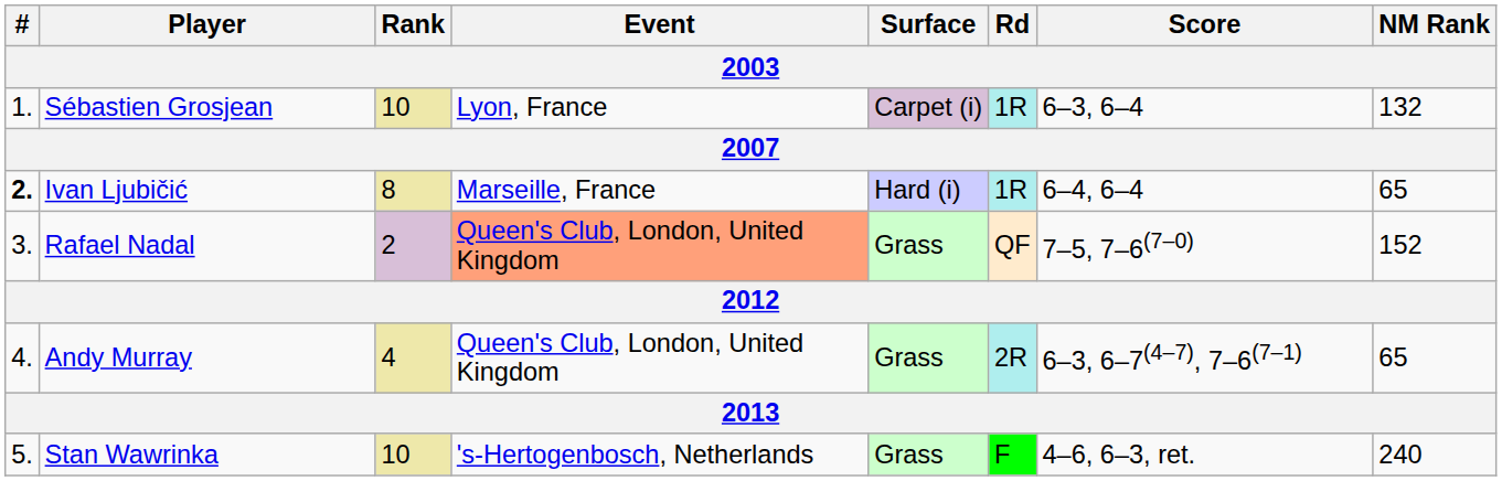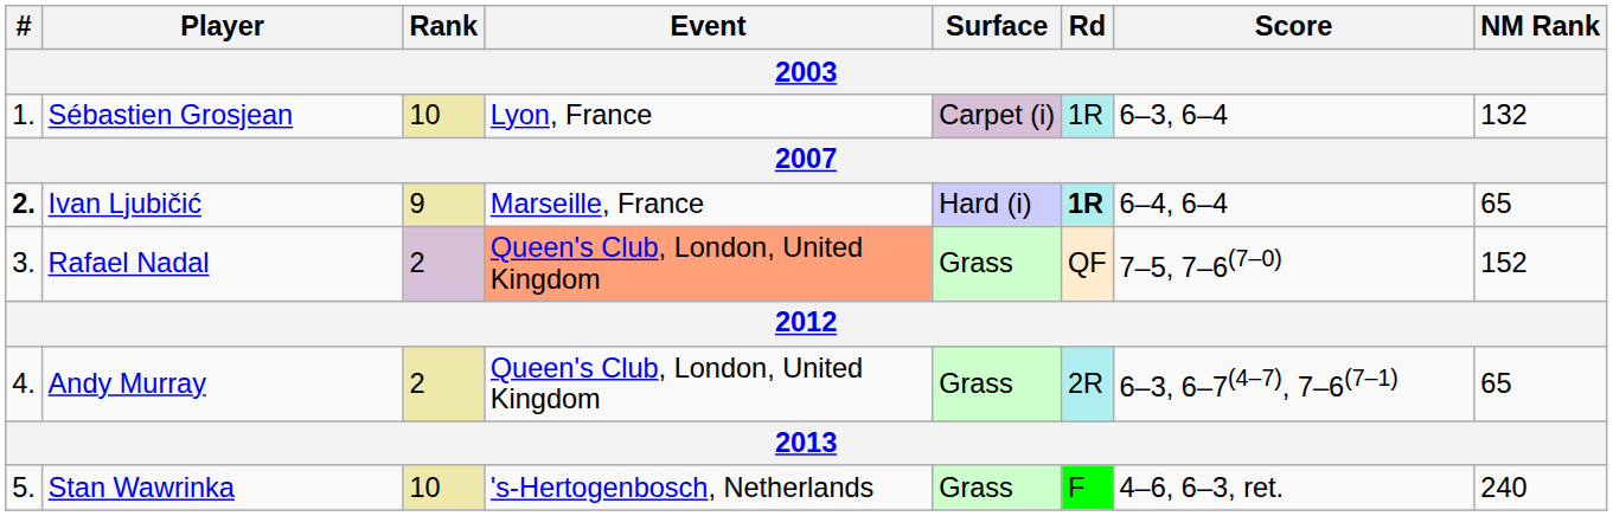Ivan Ljubičić | Rank: 8 -> 9
Ivan Ljubičić | Rd: normal -> bold
Andy Murray | Rank: 4 -> 2
